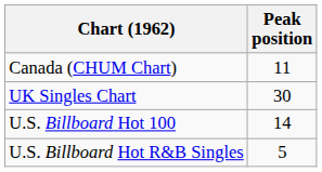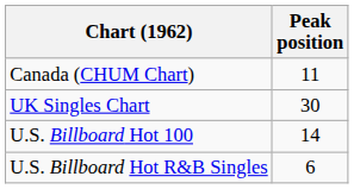U.S. Billboard Hot R&B Singles | Peak position: 5 -> 6
